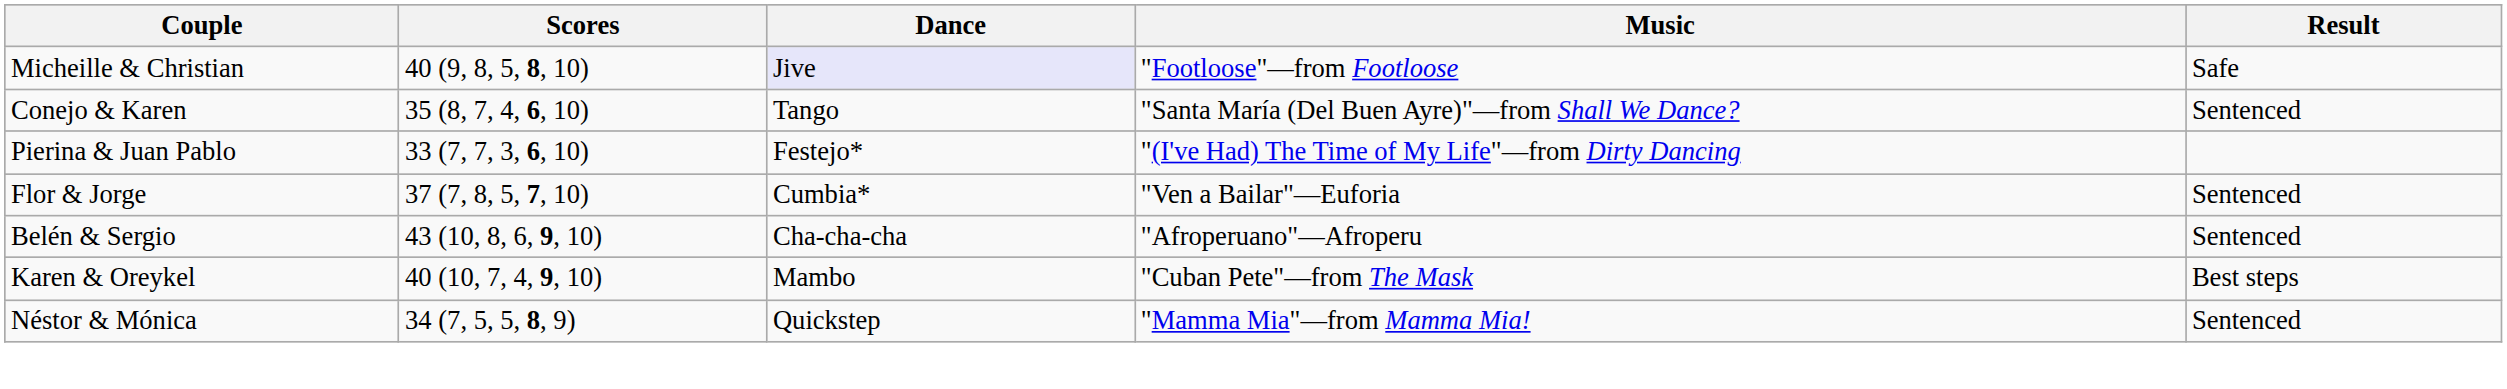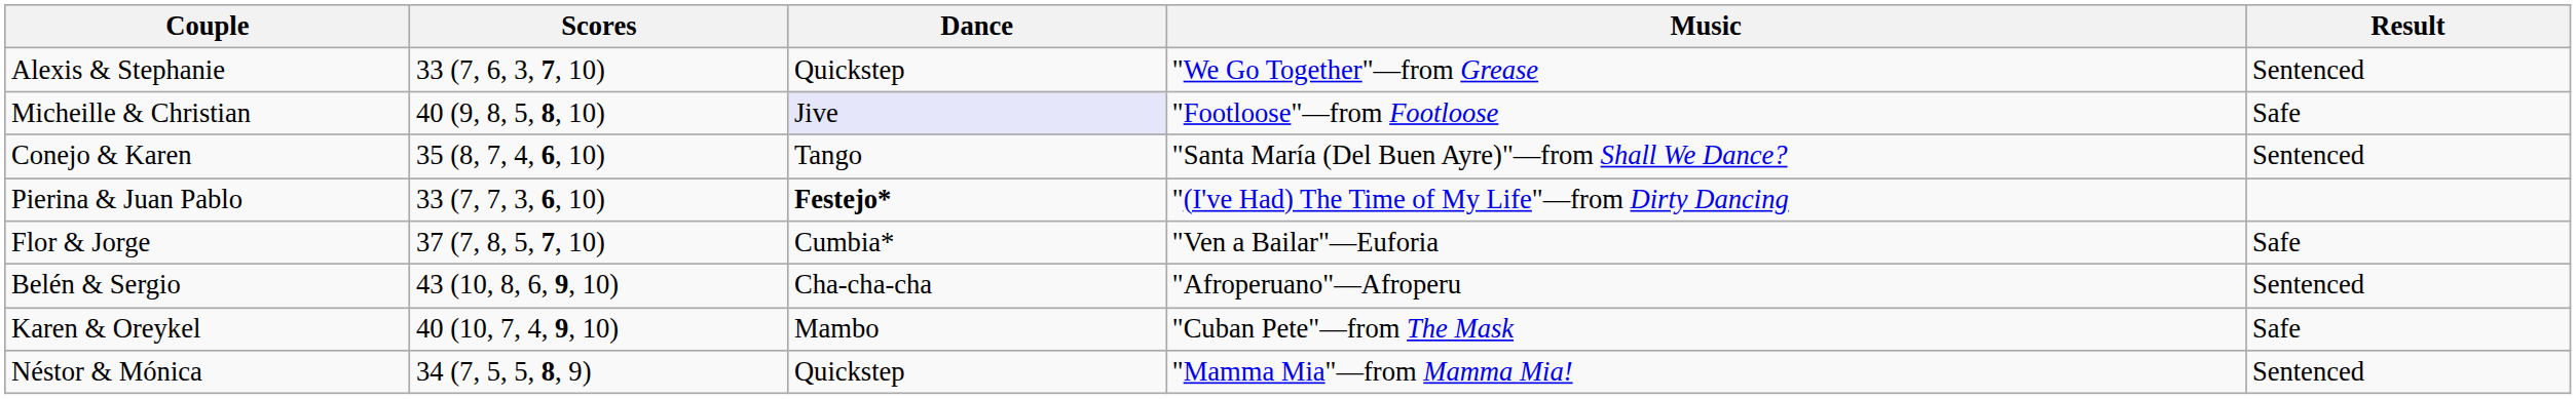+ row: Alexis & Stephanie | 33 (7, 6, 3, 7, 10) | Quickstep | "We Go Together"—from Grease | Sentenced
Pierina & Juan Pablo | Dance: normal -> bold
Flor & Jorge | Result: Sentenced -> Safe
Karen & Oreykel | Result: Best steps -> Safe
